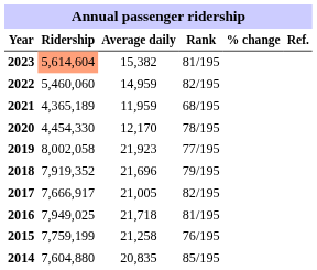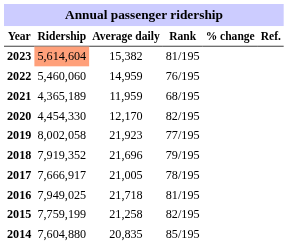2022 | Rank: 82/195 -> 76/195
2020 | Rank: 78/195 -> 82/195
2017 | Rank: 82/195 -> 78/195
2015 | Rank: 76/195 -> 82/195
